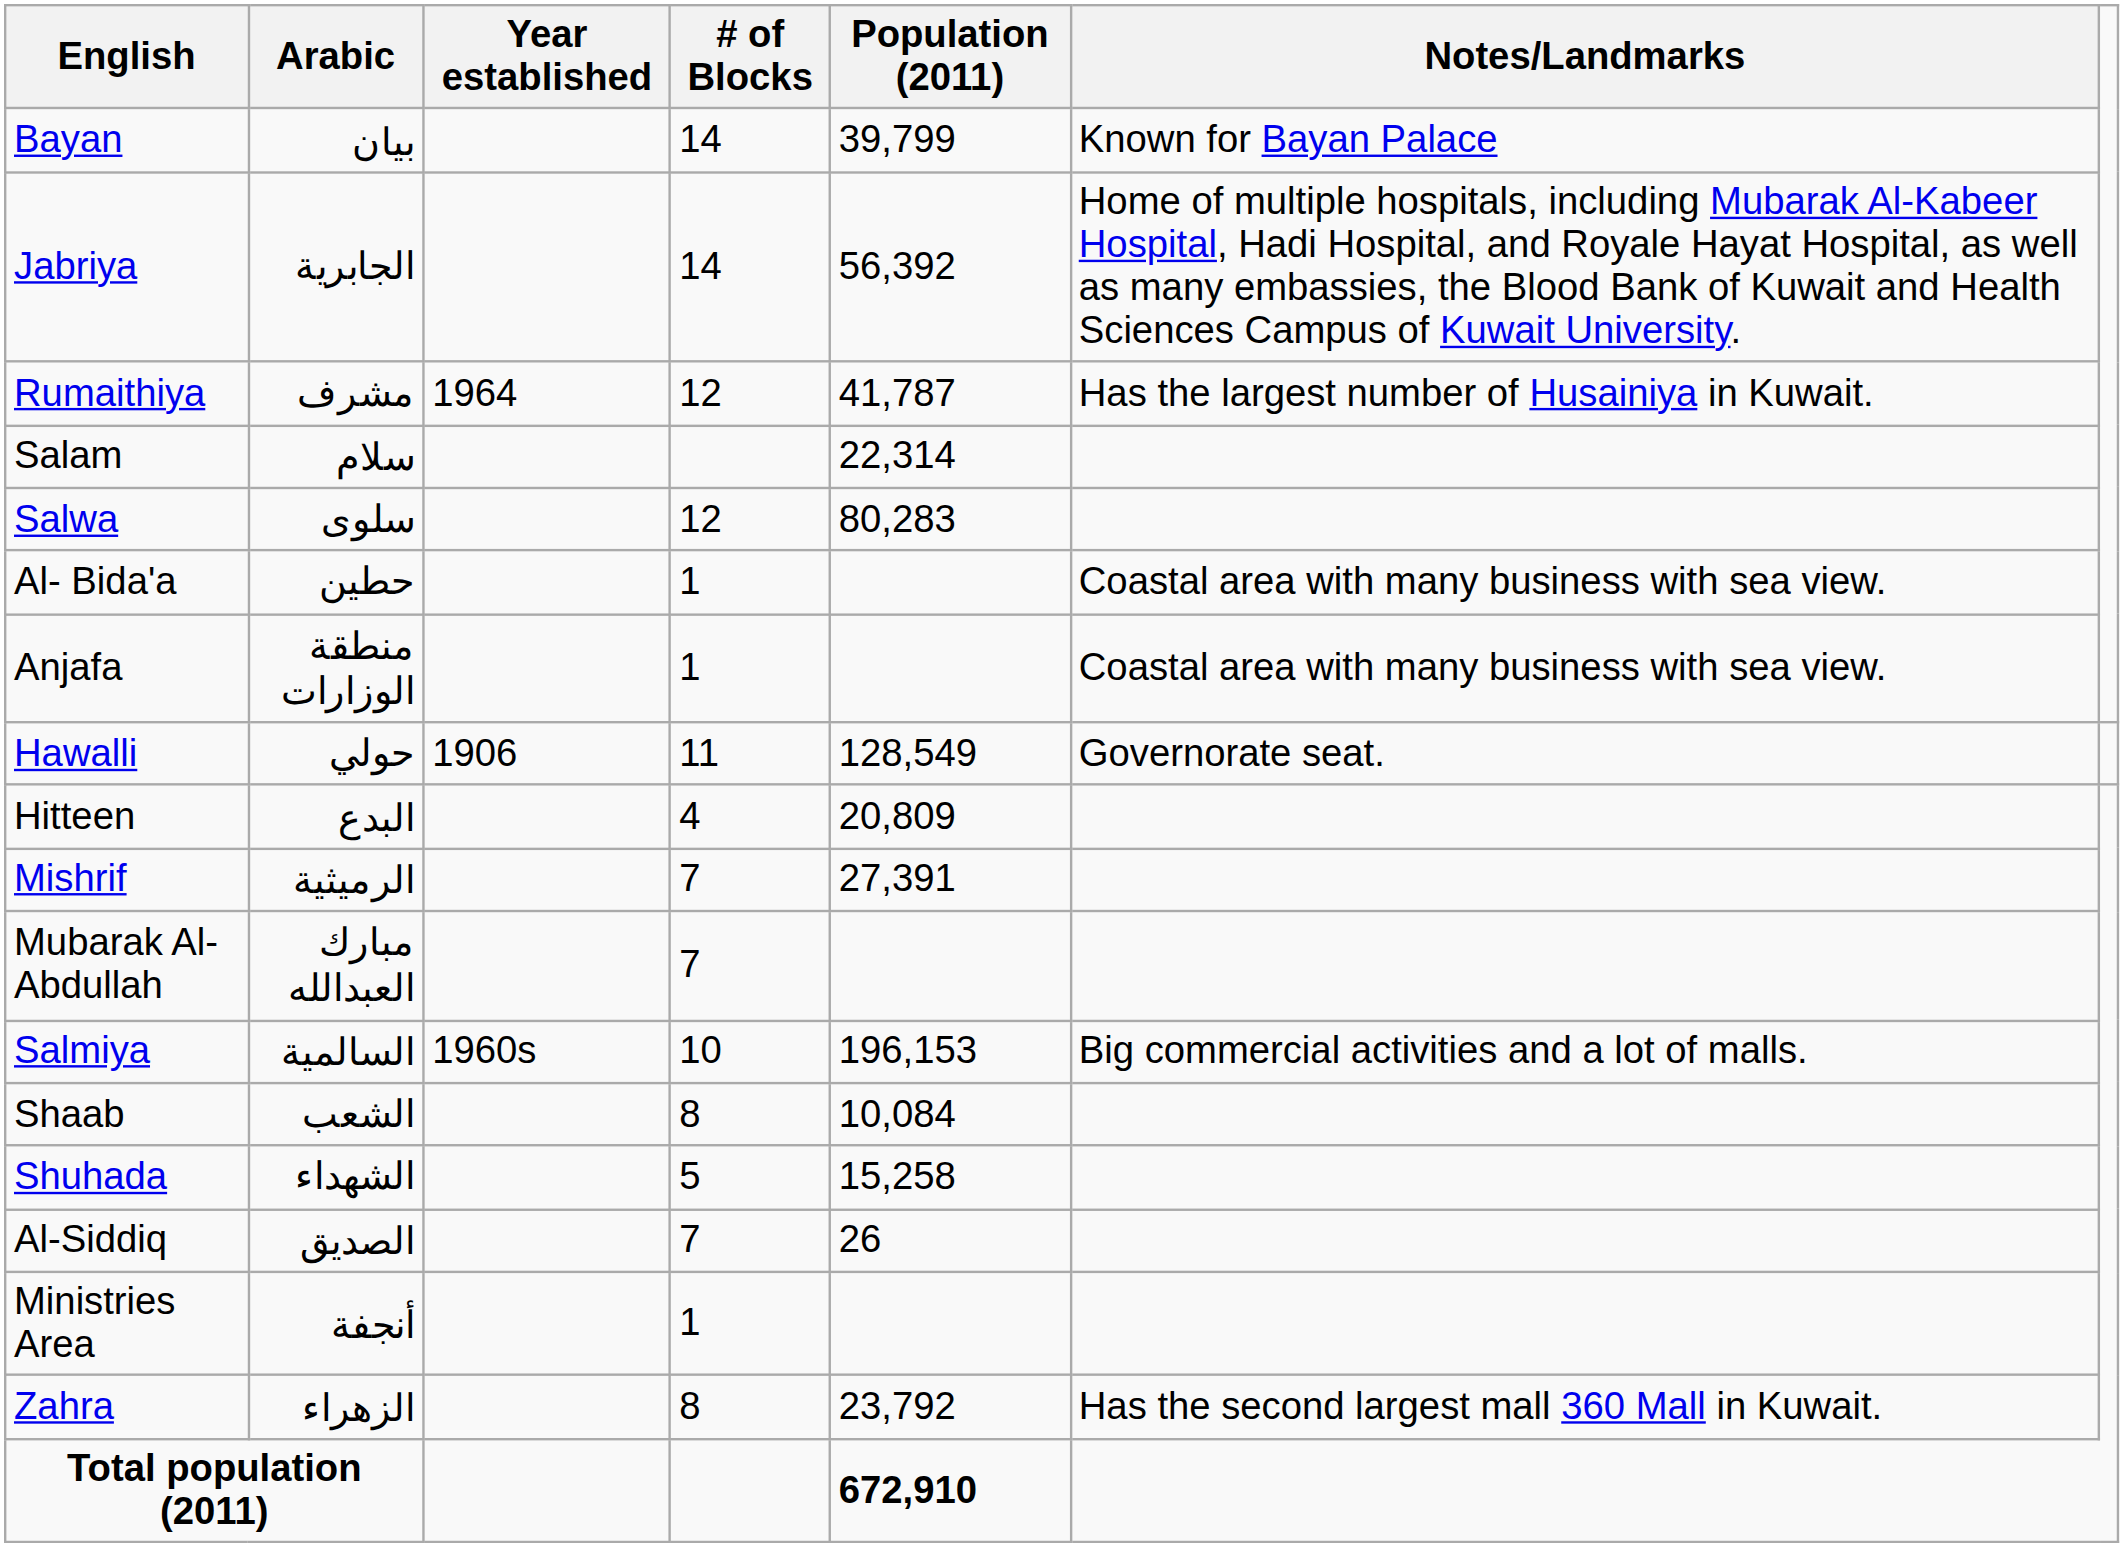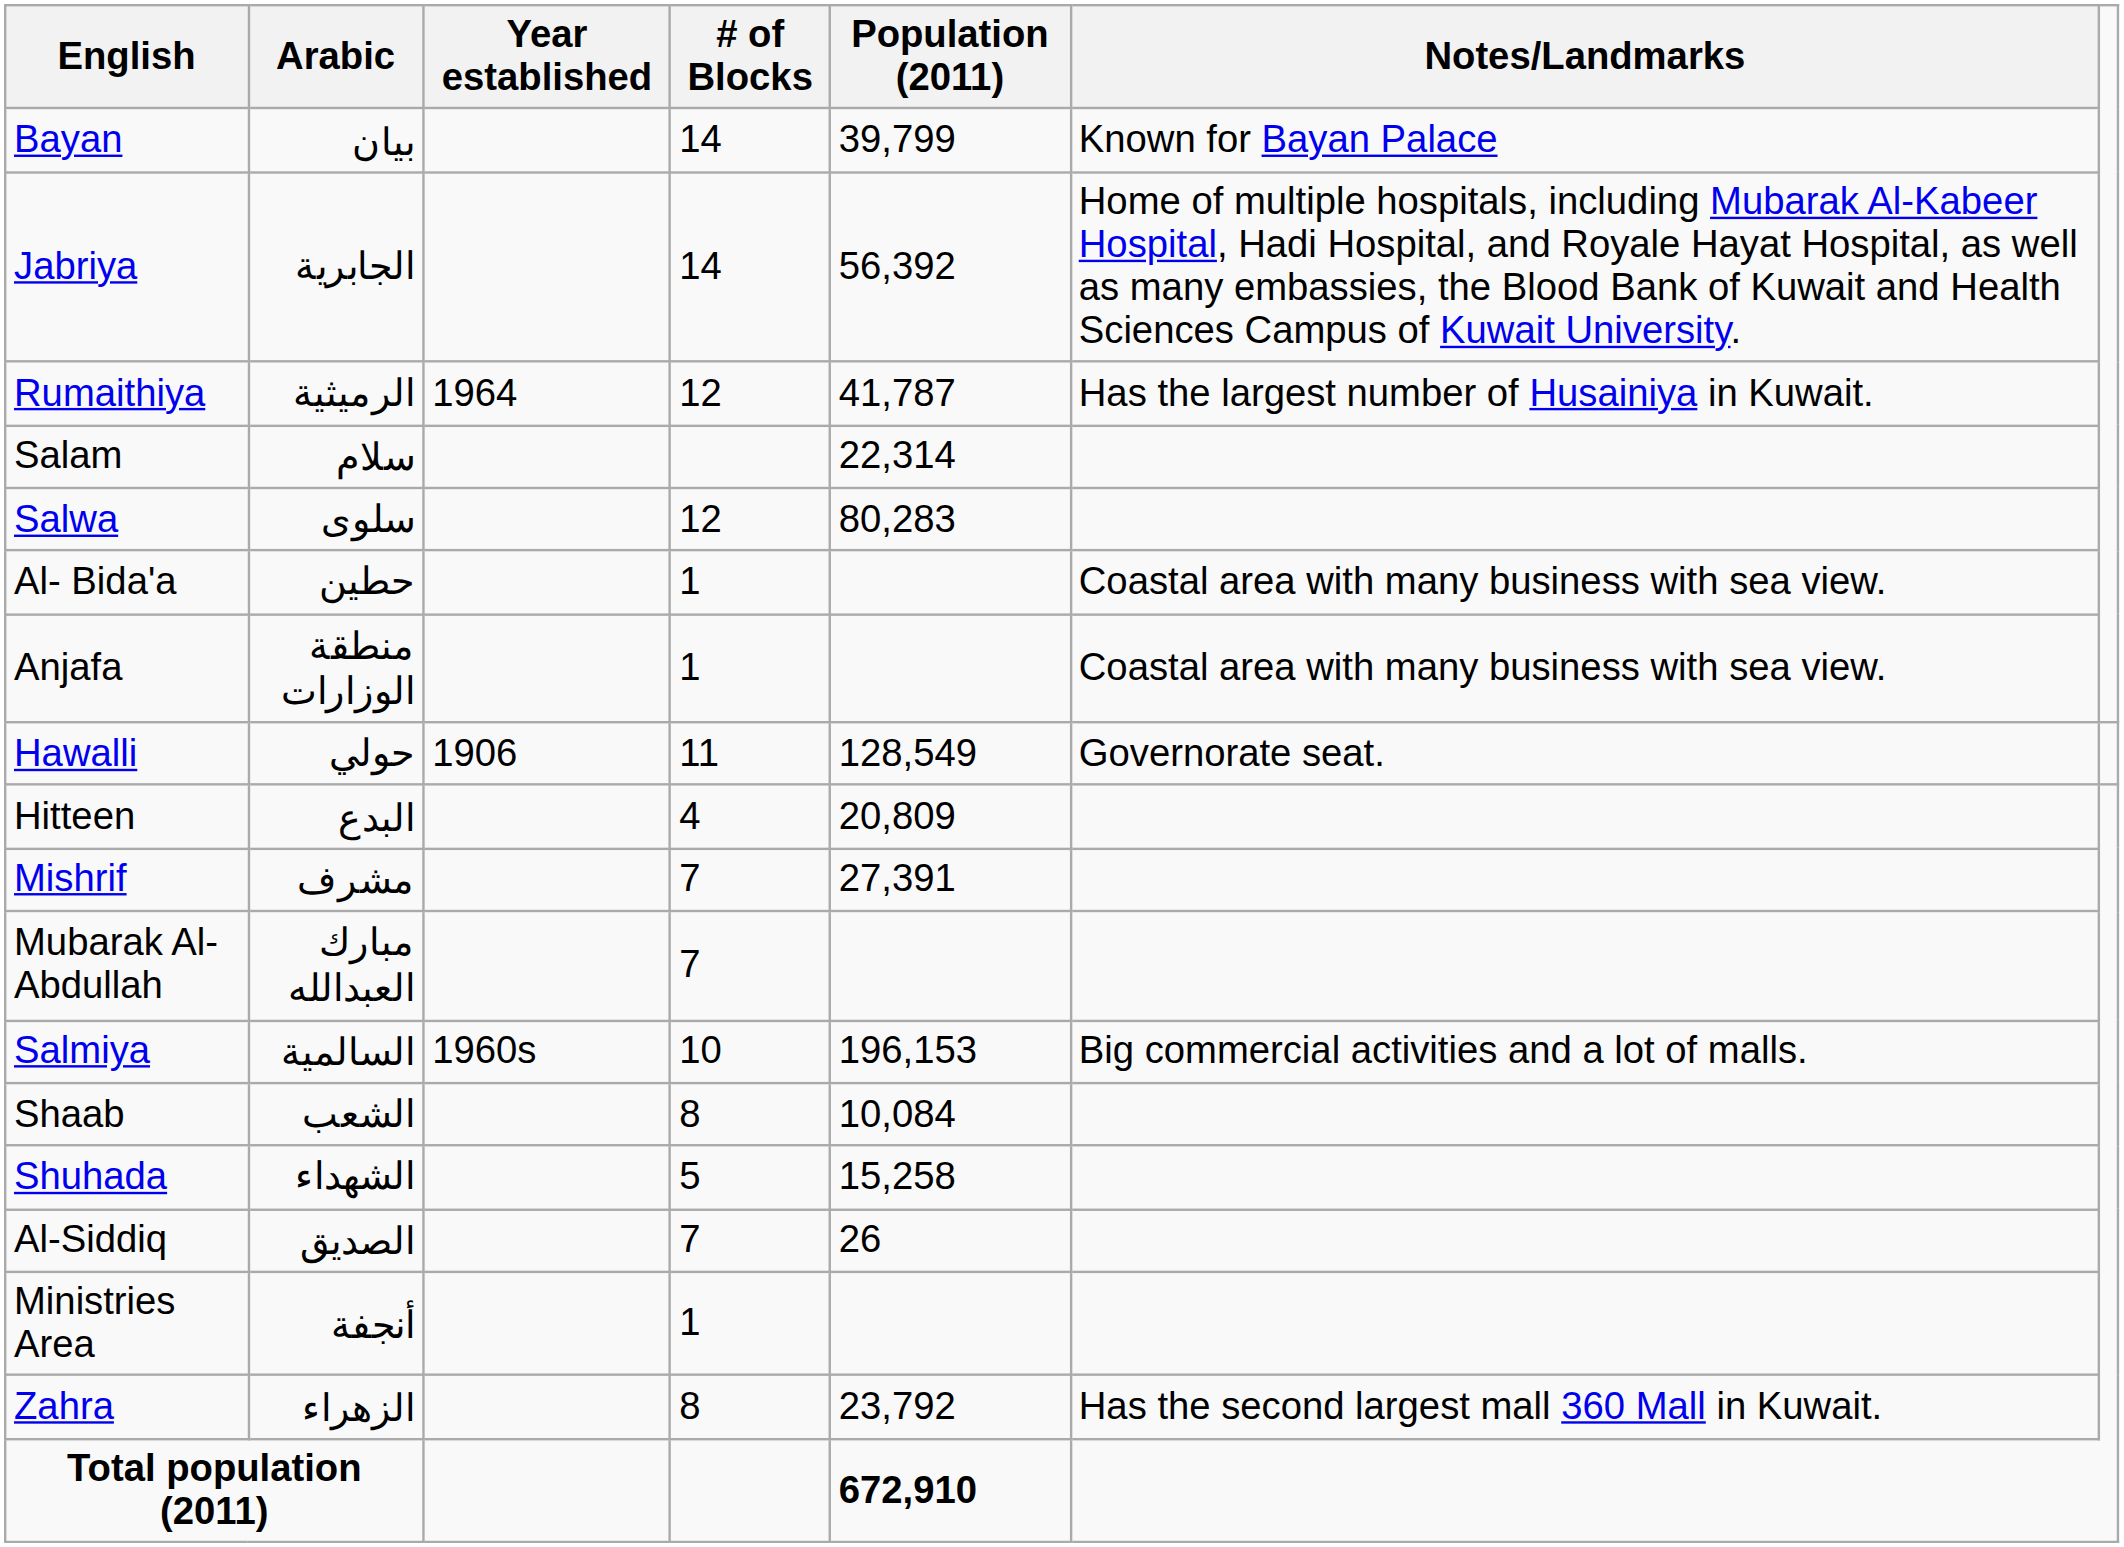Rumaithiya | Arabic: مشرف -> الرميثية
Mishrif | Arabic: الرميثية -> مشرف
